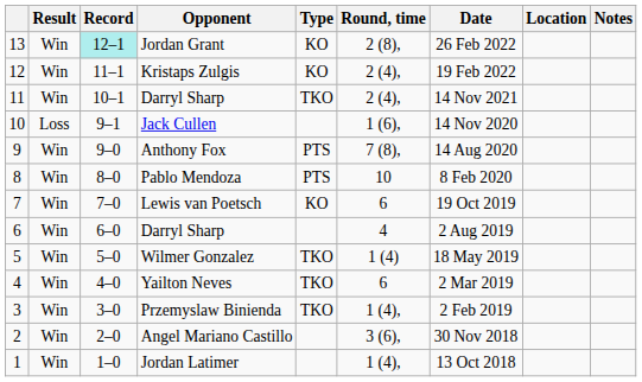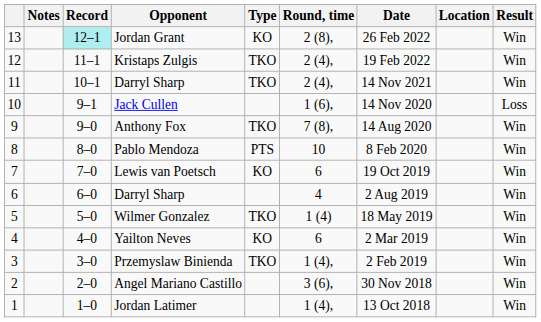columns swapped: Result <-> Notes
Kristaps Zulgis | Type: KO -> TKO
Anthony Fox | Type: PTS -> TKO
Yailton Neves | Type: TKO -> KO
